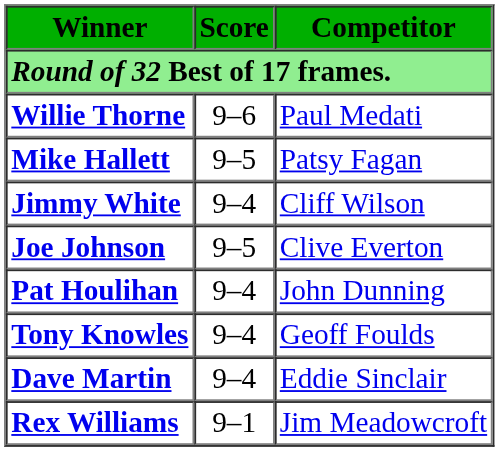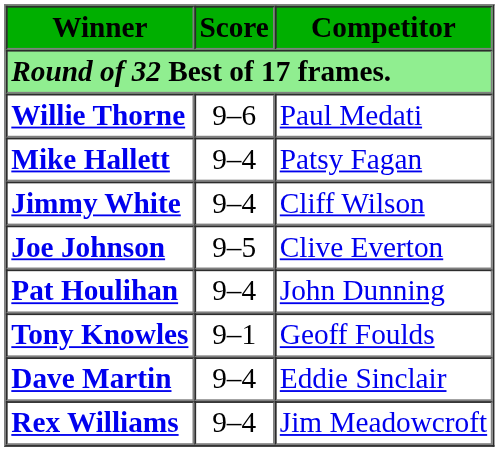Mike Hallett | Score: 9–5 -> 9–4
Tony Knowles | Score: 9–4 -> 9–1
Rex Williams | Score: 9–1 -> 9–4
